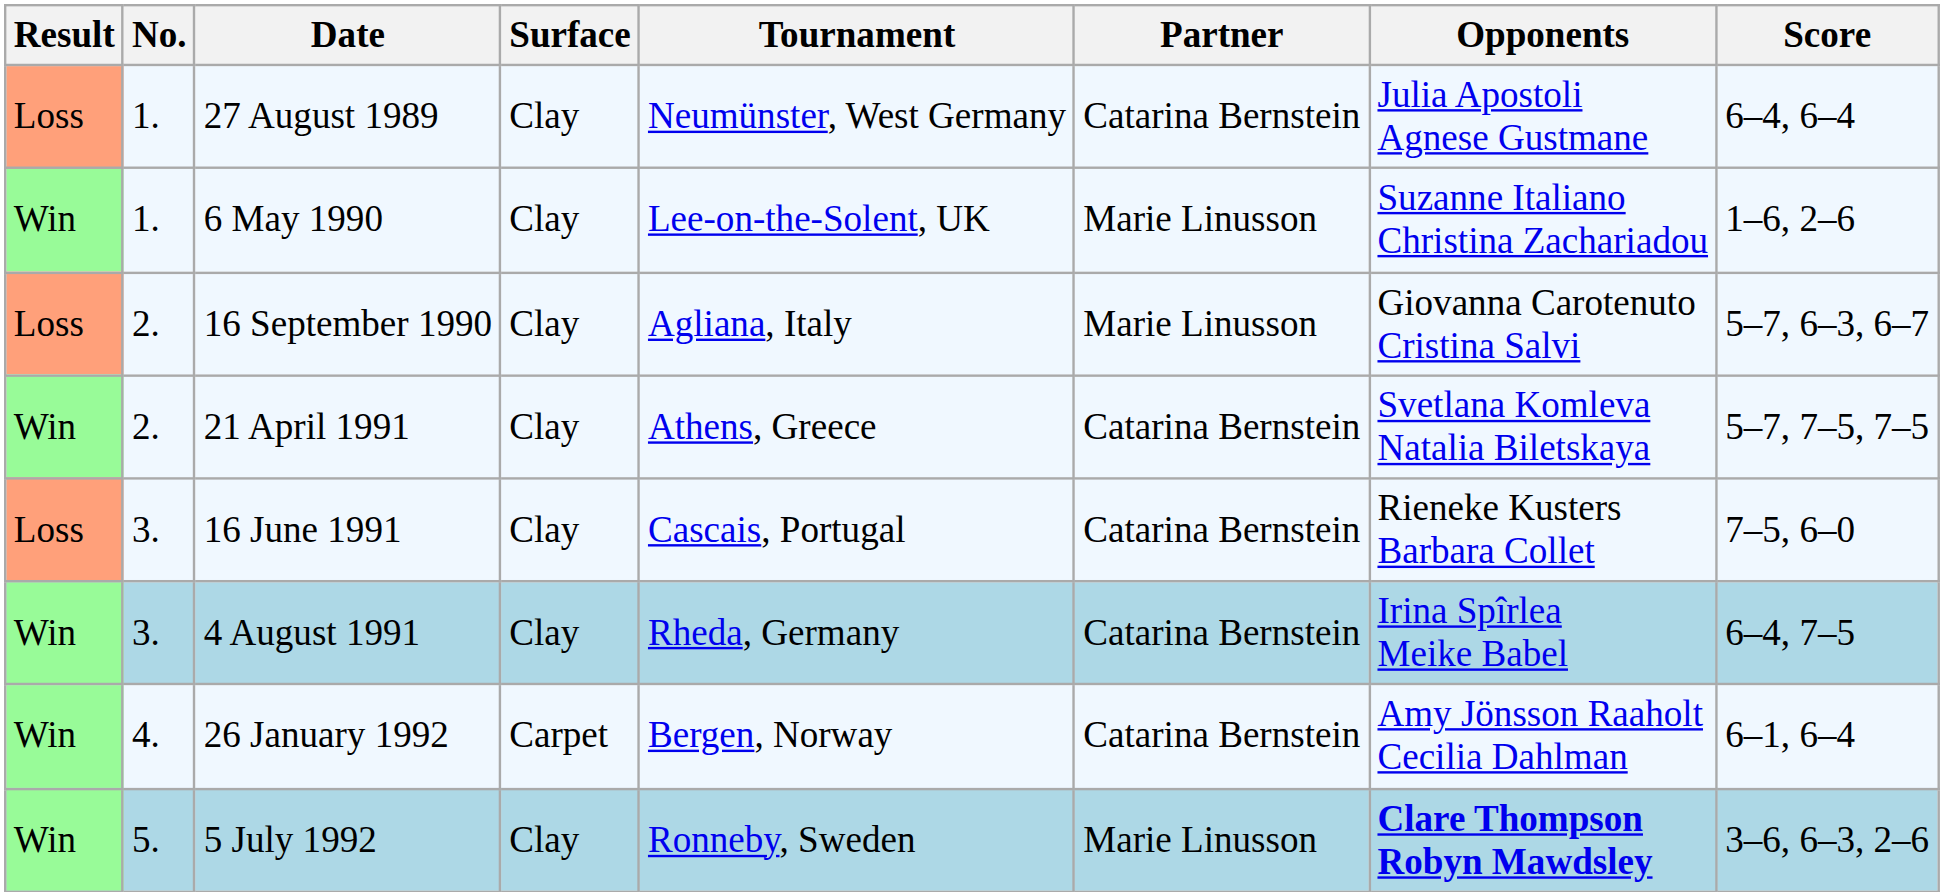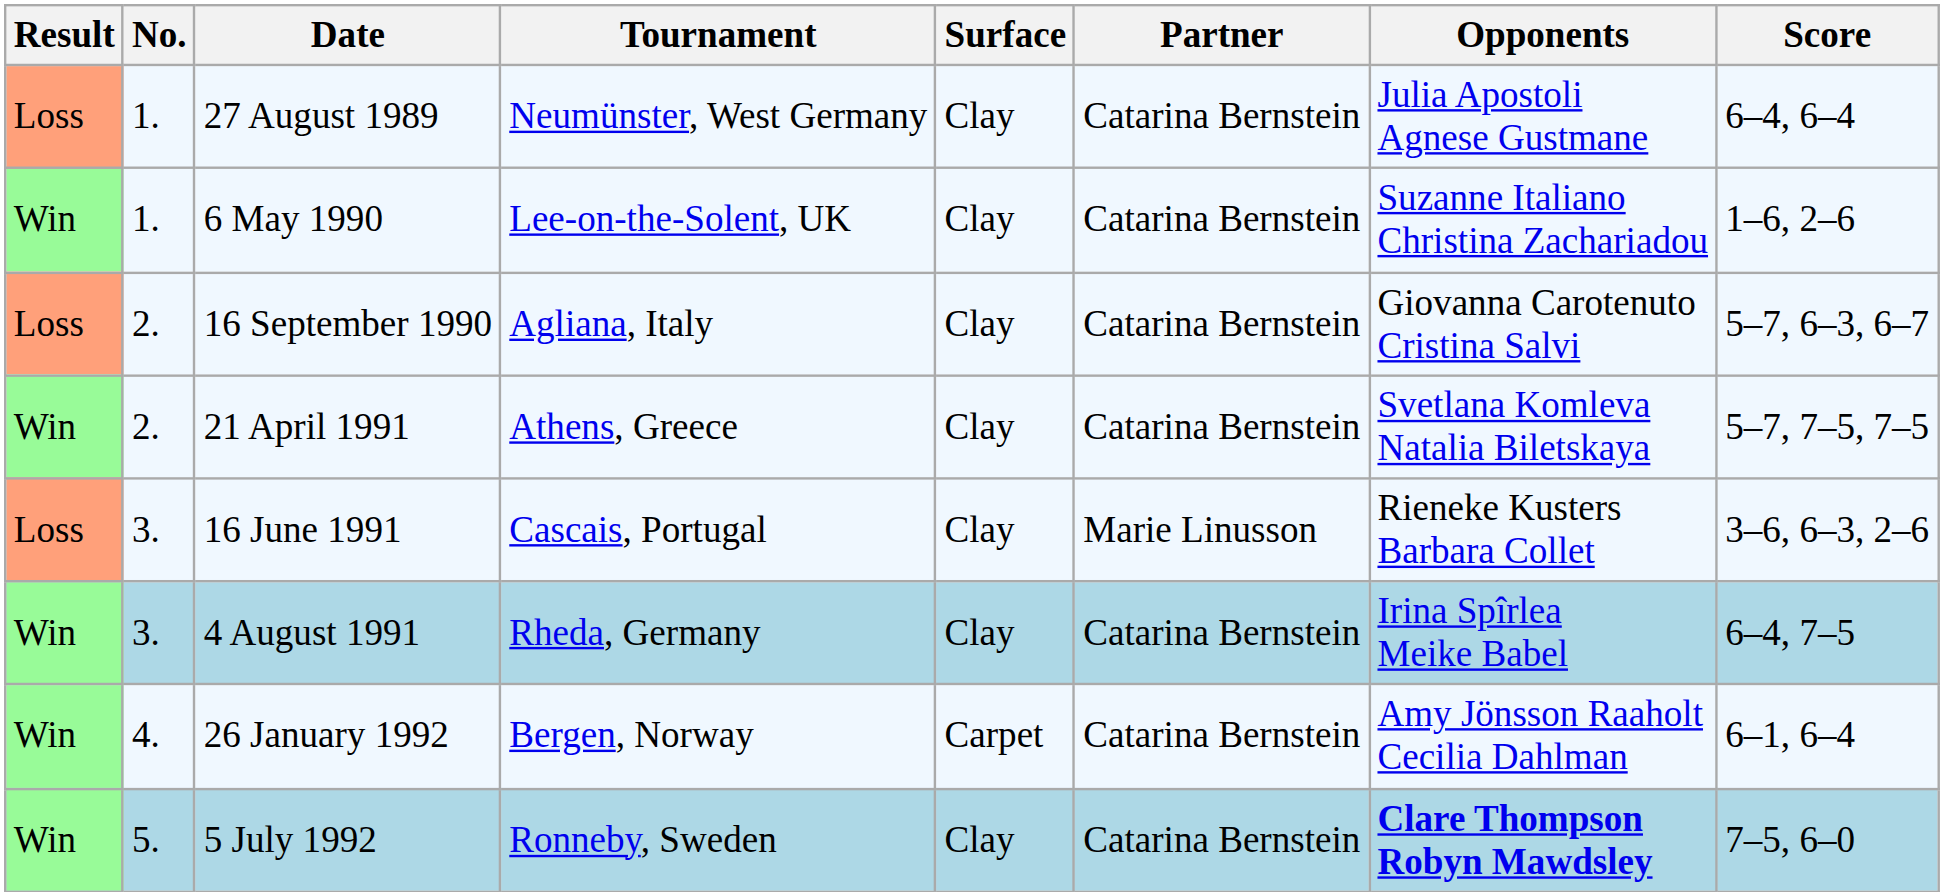columns swapped: Tournament <-> Surface
6 May 1990 | Partner: Marie Linusson -> Catarina Bernstein
16 September 1990 | Partner: Marie Linusson -> Catarina Bernstein
16 June 1991 | Partner: Catarina Bernstein -> Marie Linusson
16 June 1991 | Score: 7–5, 6–0 -> 3–6, 6–3, 2–6
5 July 1992 | Partner: Marie Linusson -> Catarina Bernstein
5 July 1992 | Score: 3–6, 6–3, 2–6 -> 7–5, 6–0
